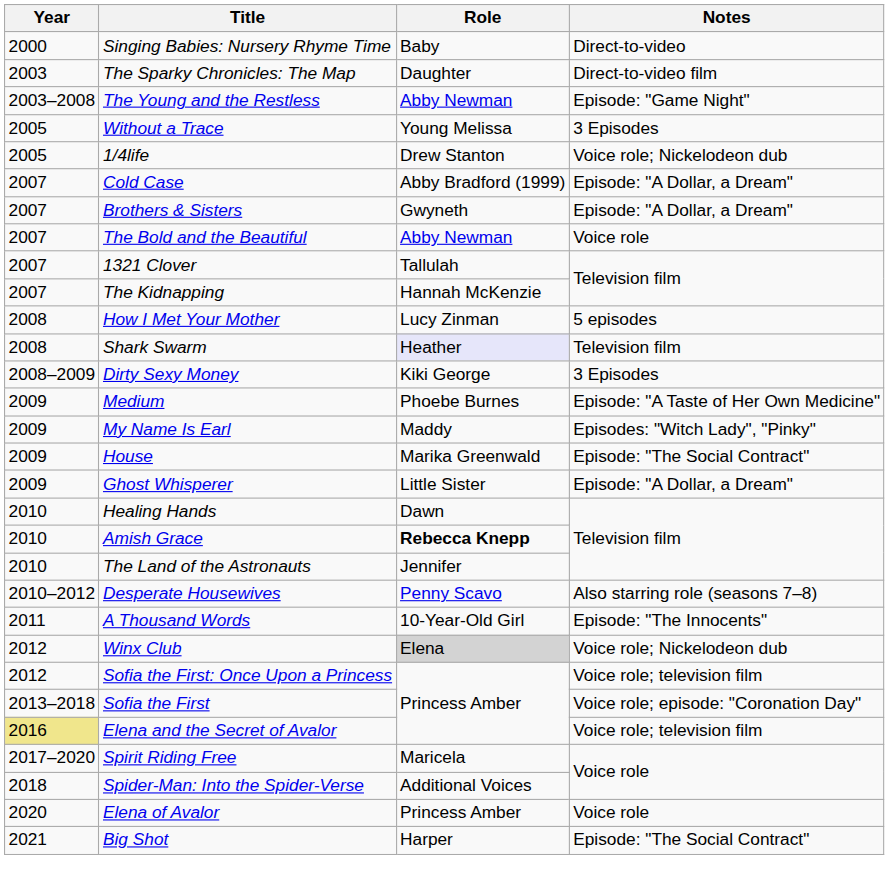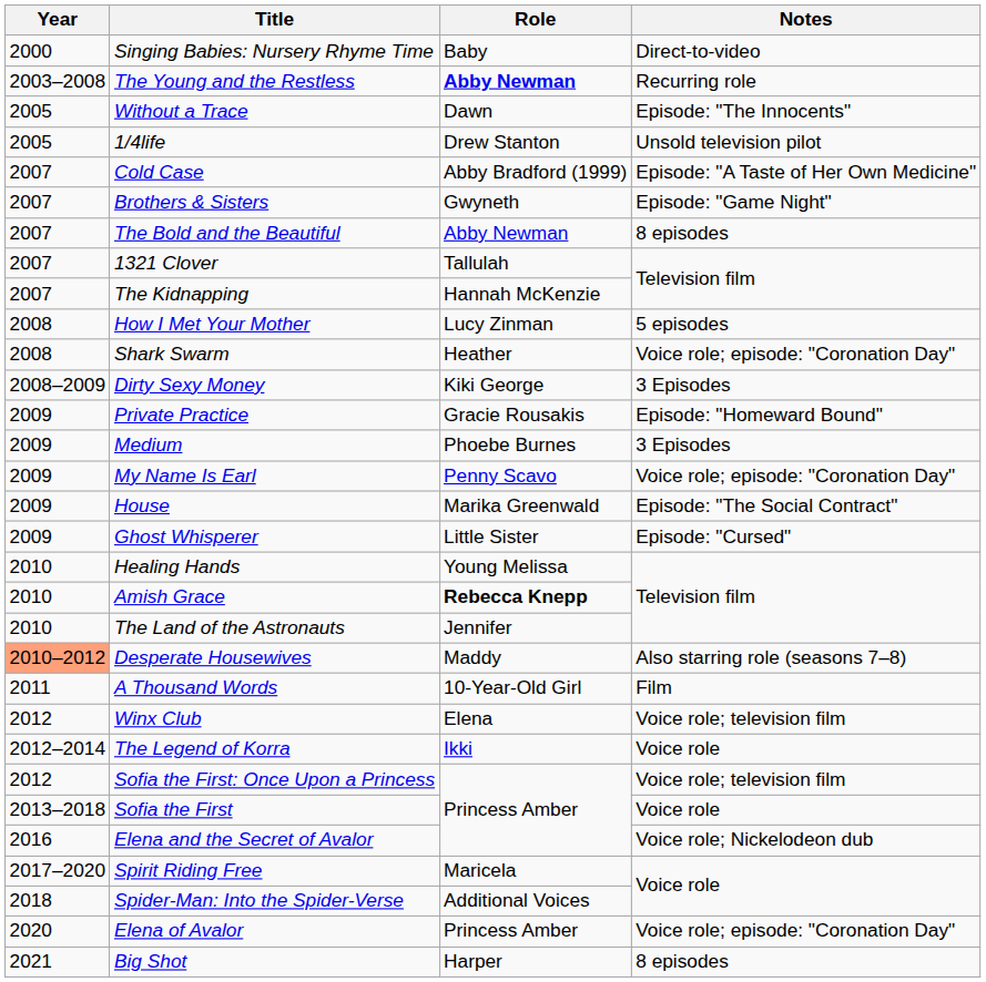- row: 2003 | The Sparky Chronicles: The Map | Daughter | Direct-to-video film
The Young and the Restless | Role: normal -> bold
The Young and the Restless | Notes: Episode: "Game Night" -> Recurring role
Without a Trace | Role: Young Melissa -> Dawn
Without a Trace | Notes: 3 Episodes -> Episode: "The Innocents"
1/4life | Notes: Voice role; Nickelodeon dub -> Unsold television pilot
Cold Case | Notes: Episode: "A Dollar, a Dream" -> Episode: "A Taste of Her Own Medicine"
Brothers & Sisters | Notes: Episode: "A Dollar, a Dream" -> Episode: "Game Night"
The Bold and the Beautiful | Notes: Voice role -> 8 episodes
Shark Swarm | Role: lavender background -> no background
Shark Swarm | Notes: Television film -> Voice role; episode: "Coronation Day"
+ row: 2009 | Private Practice | Gracie Rousakis | Episode: "Homeward Bound"
Medium | Notes: Episode: "A Taste of Her Own Medicine" -> 3 Episodes
My Name Is Earl | Role: Maddy -> Penny Scavo
My Name Is Earl | Notes: Episodes: "Witch Lady", "Pinky" -> Voice role; episode: "Coronation Day"
Ghost Whisperer | Notes: Episode: "A Dollar, a Dream" -> Episode: "Cursed"
Healing Hands | Role: Dawn -> Young Melissa
Desperate Housewives | Year: no background -> lightsalmon background
Desperate Housewives | Role: Penny Scavo -> Maddy
A Thousand Words | Notes: Episode: "The Innocents" -> Film
Winx Club | Role: lightgrey background -> no background
Winx Club | Notes: Voice role; Nickelodeon dub -> Voice role; television film
+ row: 2012–2014 | The Legend of Korra | Ikki | Voice role
Sofia the First | Notes: Voice role; episode: "Coronation Day" -> Voice role
Elena and the Secret of Avalor | Year: khaki background -> no background
Elena and the Secret of Avalor | Notes: Voice role; television film -> Voice role; Nickelodeon dub
Elena of Avalor | Notes: Voice role -> Voice role; episode: "Coronation Day"
Big Shot | Notes: Episode: "The Social Contract" -> 8 episodes
